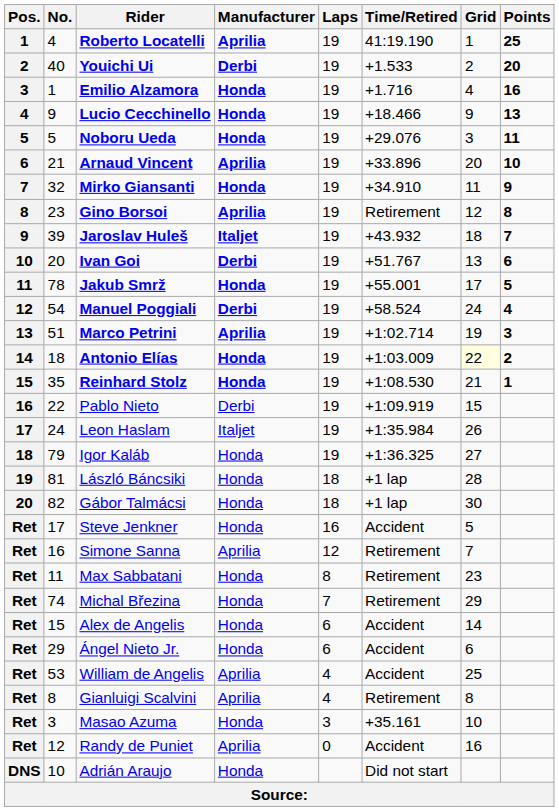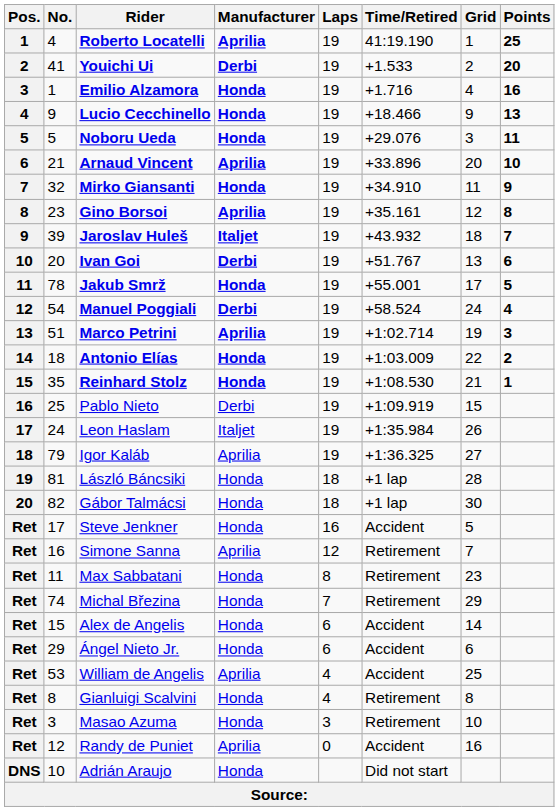Youichi Ui | No.: 40 -> 41
Gino Borsoi | Time/Retired: Retirement -> +35.161
Antonio Elías | Grid: lightyellow background -> no background
Pablo Nieto | No.: 22 -> 25
Igor Kaláb | Manufacturer: Honda -> Aprilia
Gianluigi Scalvini | Manufacturer: Aprilia -> Honda
Masao Azuma | Time/Retired: +35.161 -> Retirement
